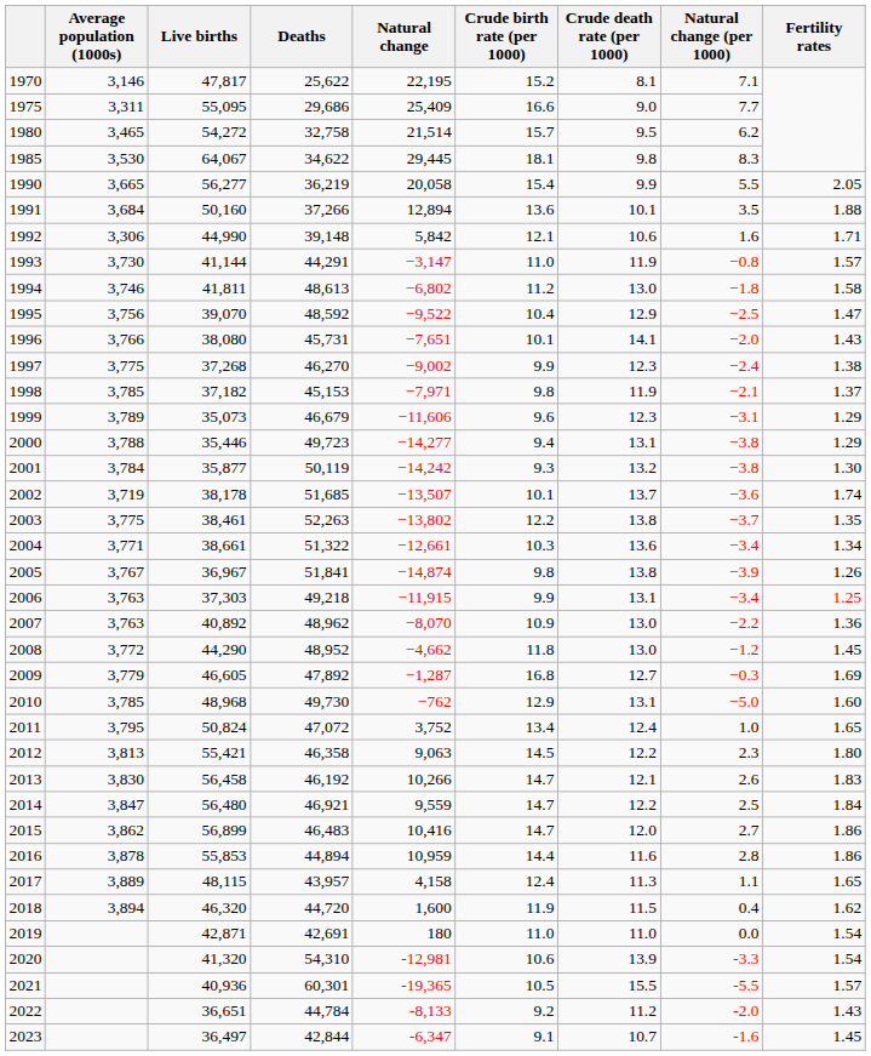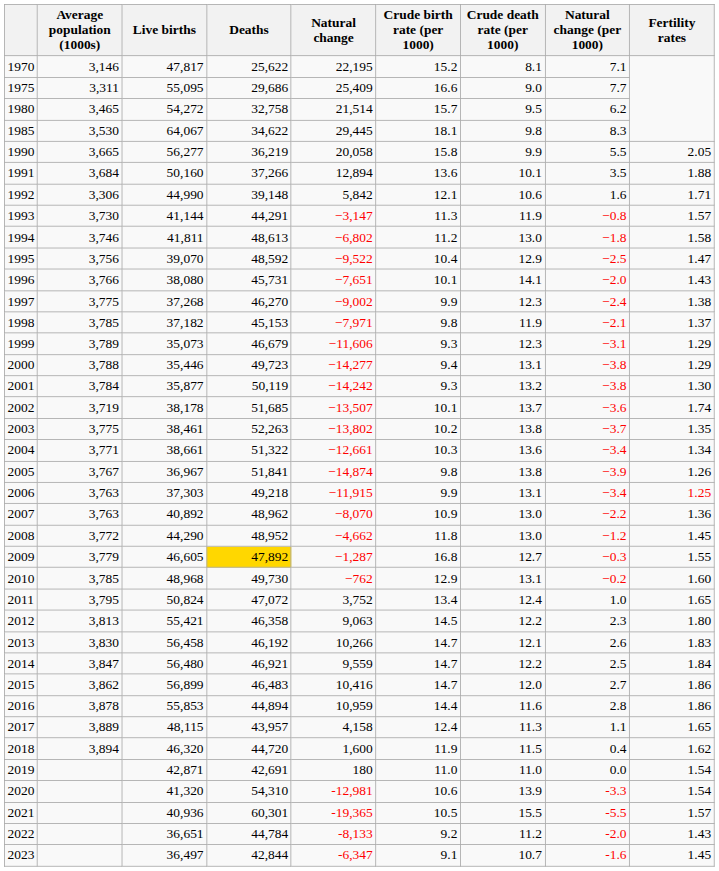1990 | Crude birth rate (per 1000): 15.4 -> 15.8
1993 | Crude birth rate (per 1000): 11.0 -> 11.3
1999 | Crude birth rate (per 1000): 9.6 -> 9.3
2003 | Crude birth rate (per 1000): 12.2 -> 10.2
2009 | Deaths: no background -> gold background
2009 | Fertility rates: 1.69 -> 1.55
2010 | Natural change (per 1000): −5.0 -> −0.2
